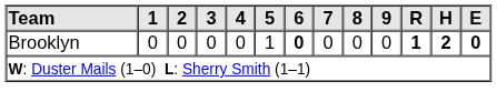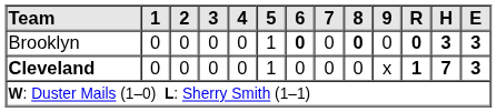Brooklyn | 8: normal -> bold
Brooklyn | R: 1 -> 0
Brooklyn | H: 2 -> 3
Brooklyn | E: 0 -> 3
+ row: Cleveland | 0 | 0 | 0 | 0 | 1 | 0 | 0 | 0 | x | 1 | 7 | 3
